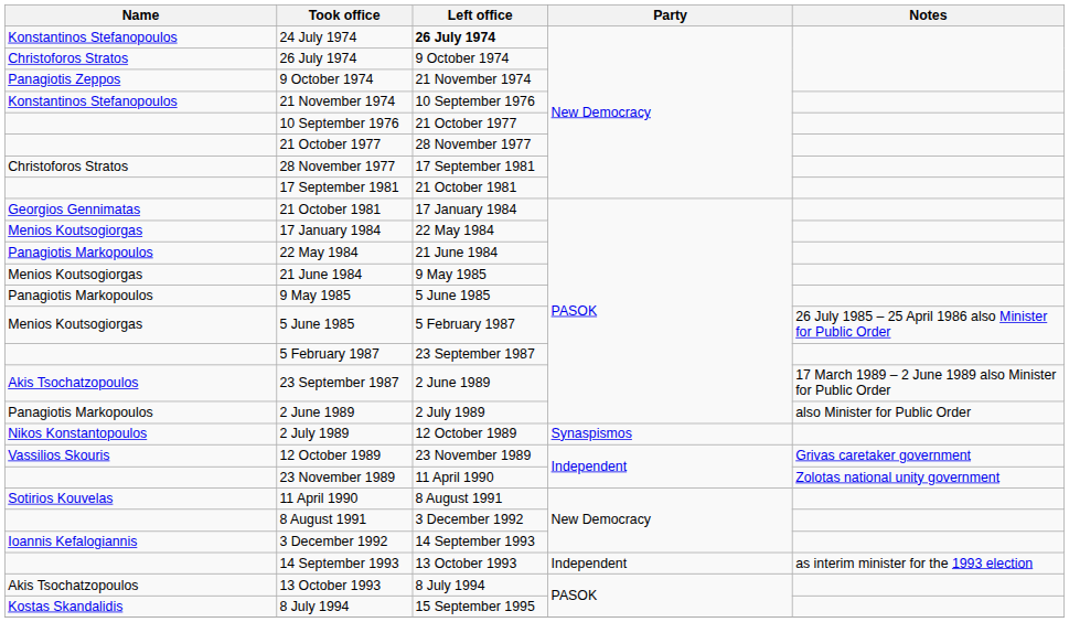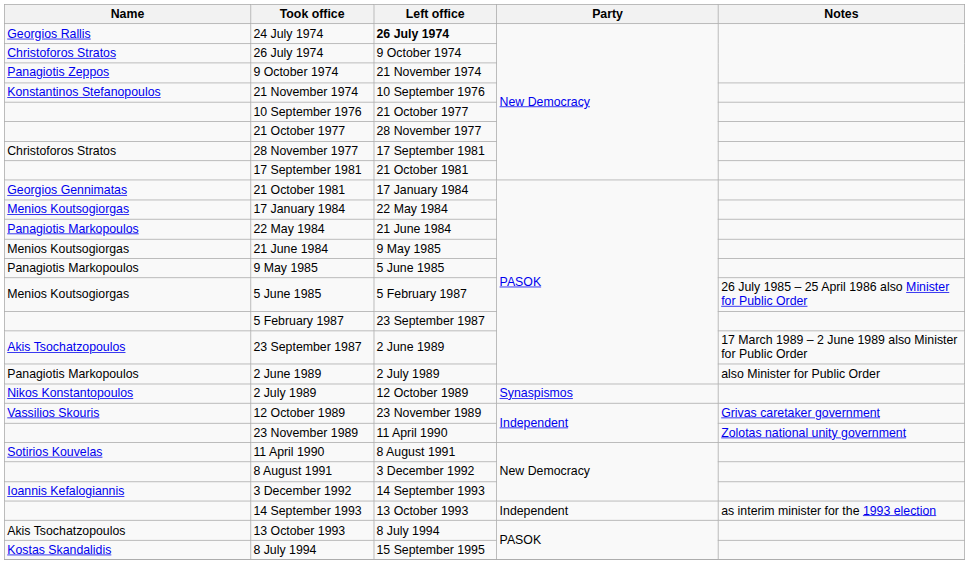24 July 1974 | Name: Konstantinos Stefanopoulos -> Georgios Rallis
